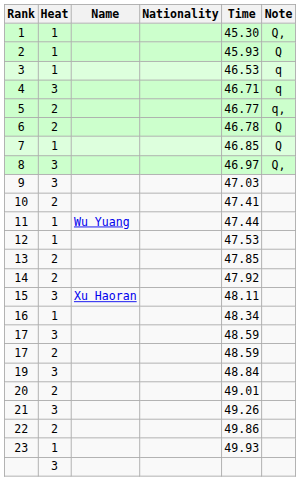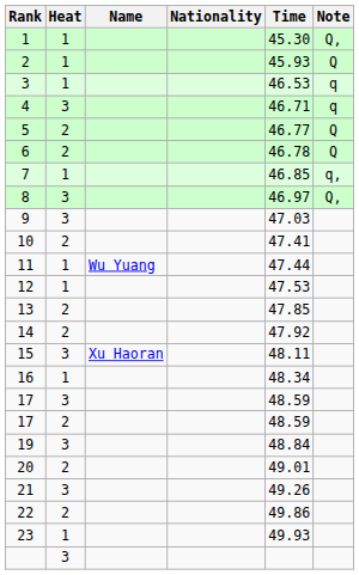5 | Note: q, -> Q
7 | Note: Q -> q,
